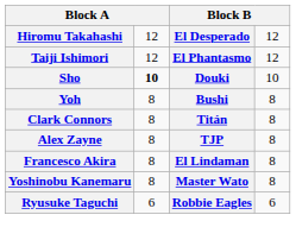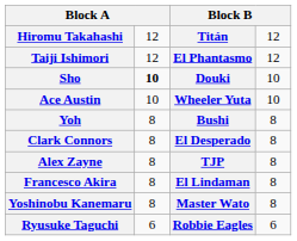Hiromu Takahashi | column 3: El Desperado -> Titán
+ row: Ace Austin | 10 | Wheeler Yuta | 10
Clark Connors | column 3: Titán -> El Desperado
